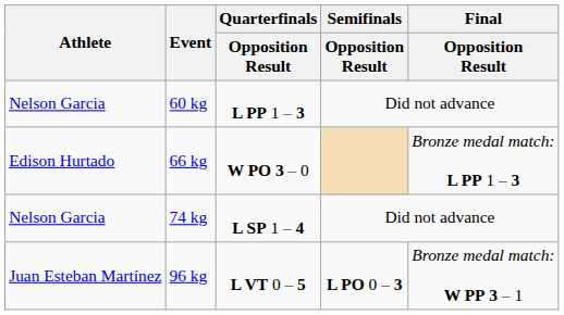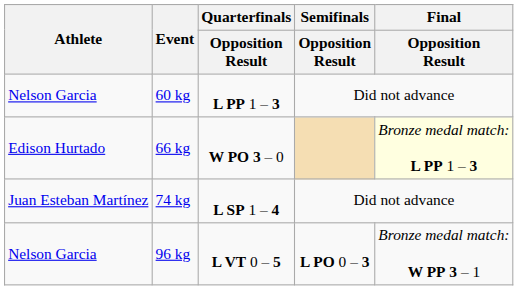66 kg | Final / Opposition Result: no background -> lightyellow background
74 kg | Athlete: Nelson Garcia -> Juan Esteban Martínez
96 kg | Athlete: Juan Esteban Martínez -> Nelson Garcia
